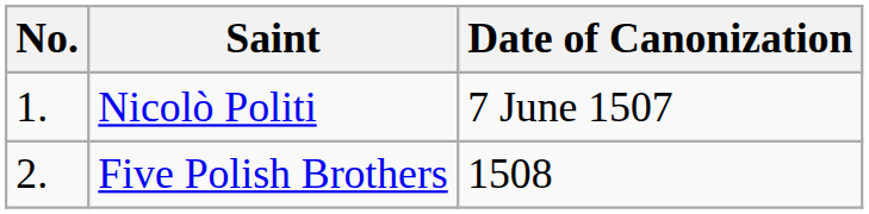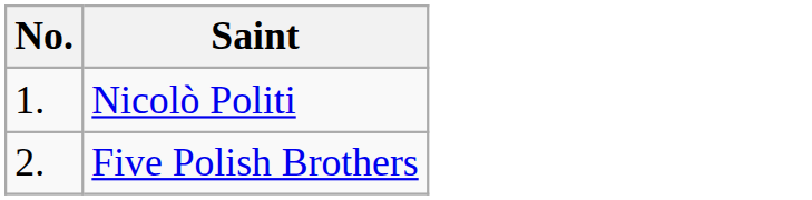- column: Date of Canonization | 7 June 1507 | 1508
